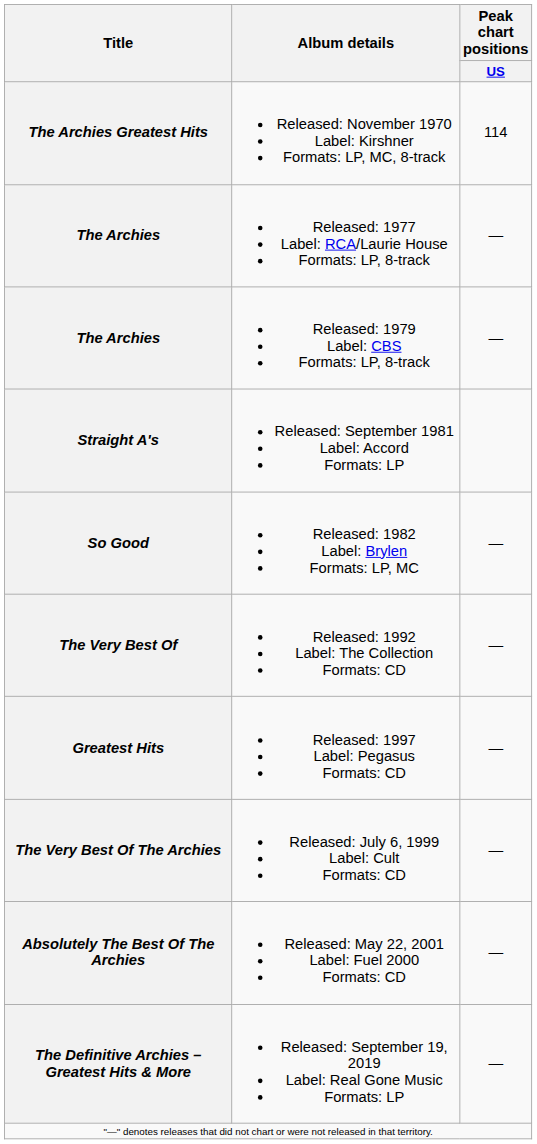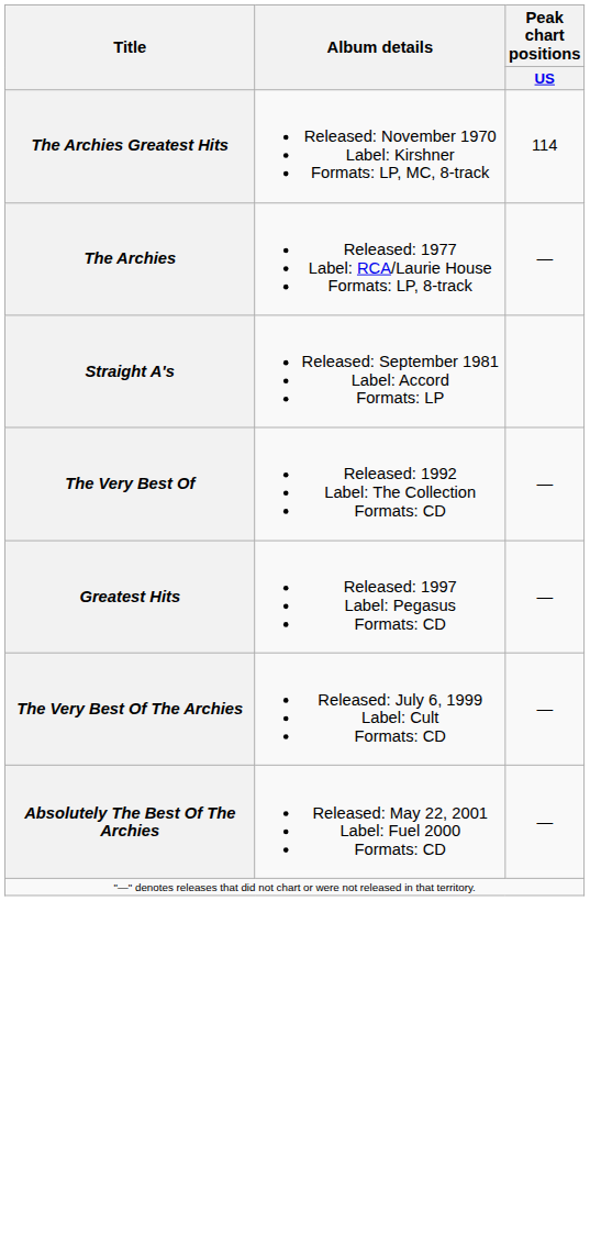- row: The Archies | Released: 1979 Label: CBS Formats: LP, 8-track | —
- row: So Good | Released: 1982 Label: Brylen Formats: LP, MC | —
- row: The Definitive Archies – Greatest Hits & More | Released: September 19, 2019 Label: Real Gone Music Formats: LP | —
